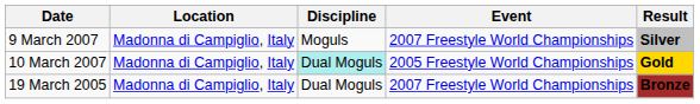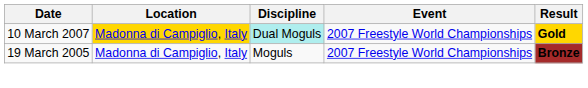- row: 9 March 2007 | Madonna di Campiglio, Italy | Moguls | 2007 Freestyle World Championships | Silver
10 March 2007 | Location: no background -> gold background
10 March 2007 | Event: 2005 Freestyle World Championships -> 2007 Freestyle World Championships
19 March 2005 | Discipline: Dual Moguls -> Moguls
